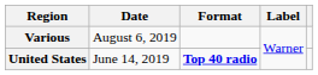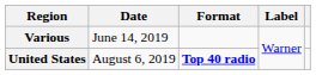Various | Date: August 6, 2019 -> June 14, 2019
United States | Date: June 14, 2019 -> August 6, 2019
